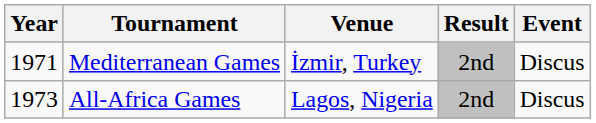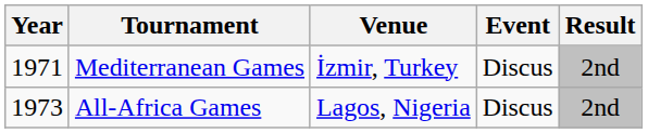columns swapped: Result <-> Event
